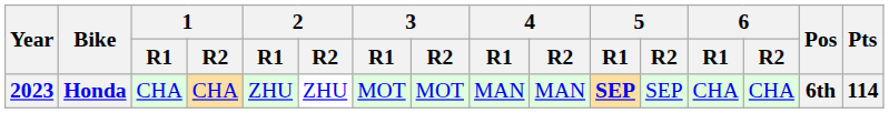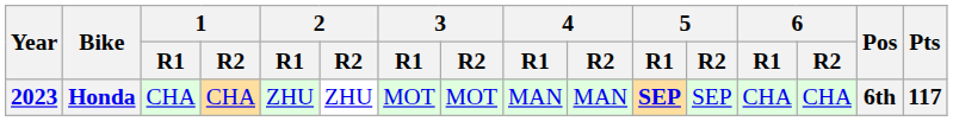Honda | Pts: 114 -> 117
